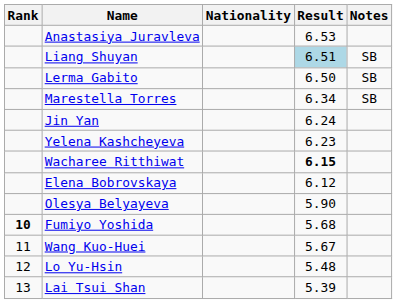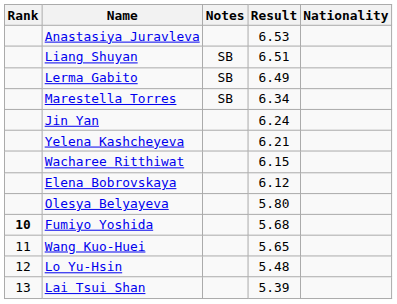columns swapped: Nationality <-> Notes
Liang Shuyan | Result: lightblue background -> no background
Lerma Gabito | Result: 6.50 -> 6.49
Yelena Kashcheyeva | Result: 6.23 -> 6.21
Wacharee Ritthiwat | Result: bold -> normal
Olesya Belyayeva | Result: 5.90 -> 5.80
Wang Kuo-Huei | Result: 5.67 -> 5.65
